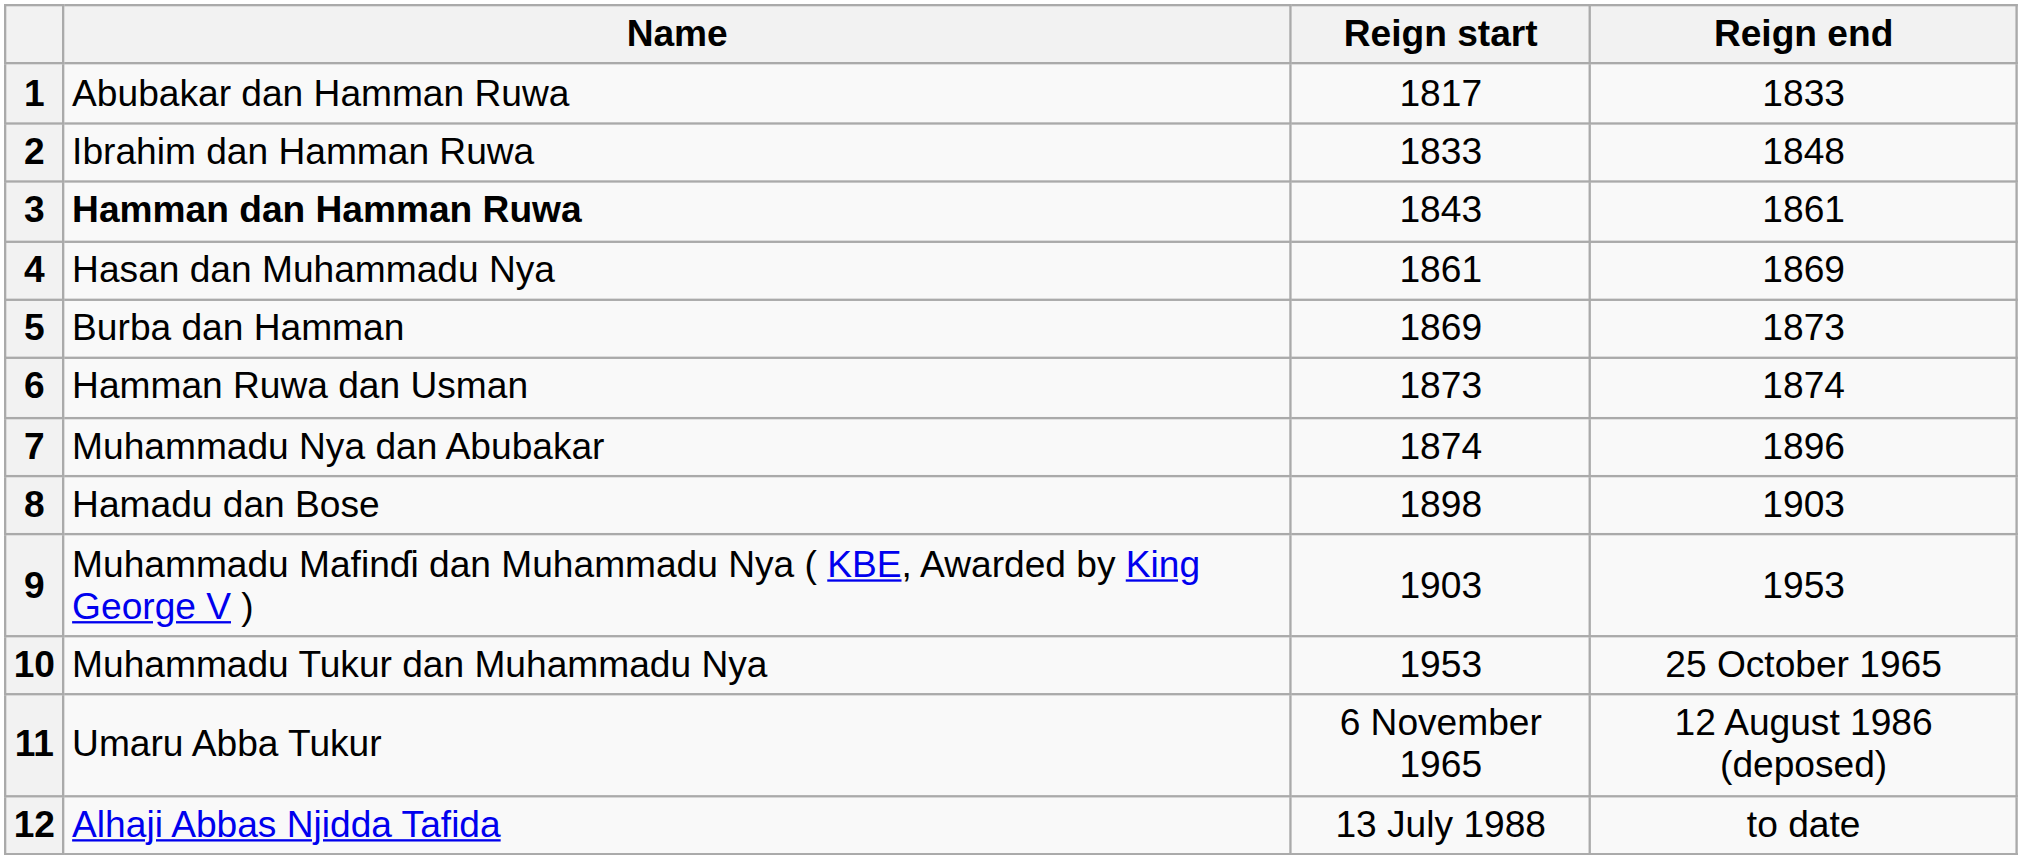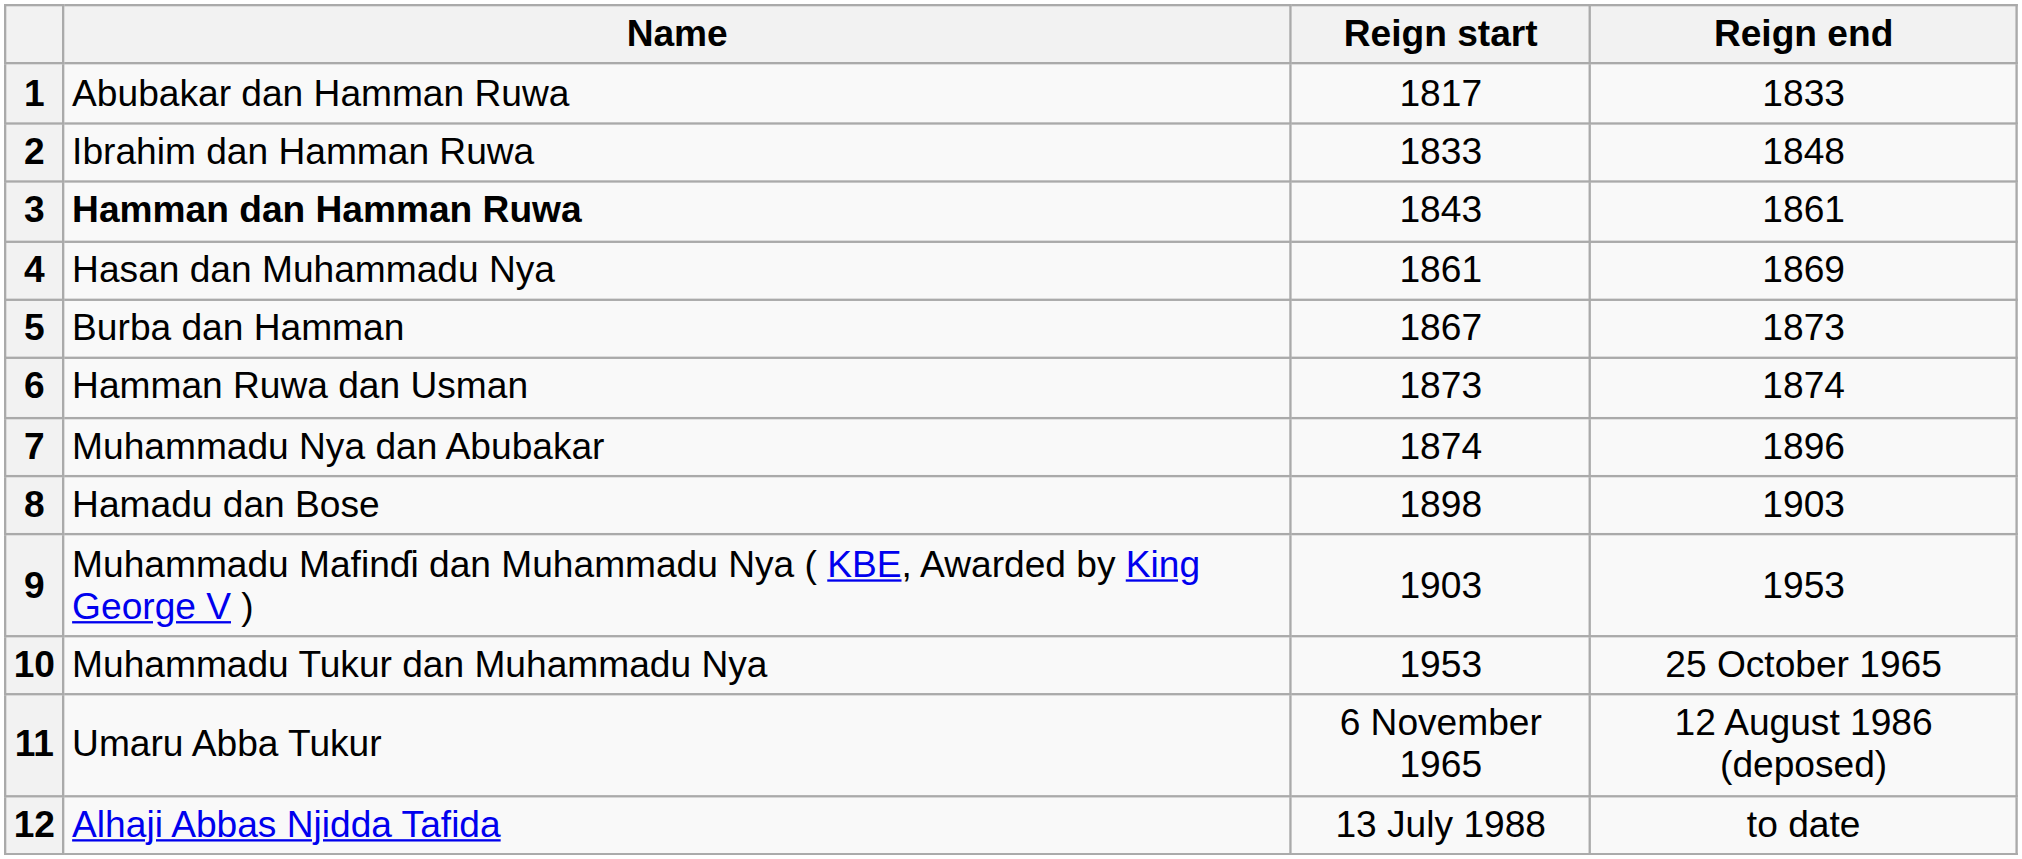5 | Reign start: 1869 -> 1867
